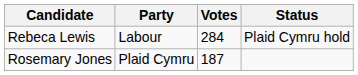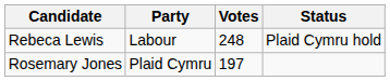Rebeca Lewis | Votes: 284 -> 248
Rosemary Jones | Votes: 187 -> 197
